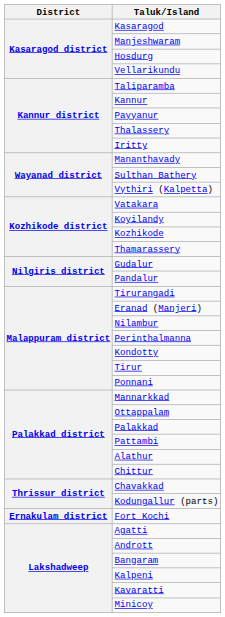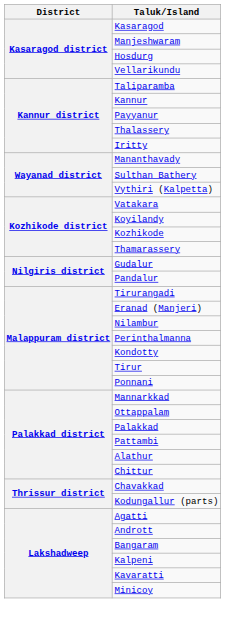- row: Ernakulam district | Fort Kochi
